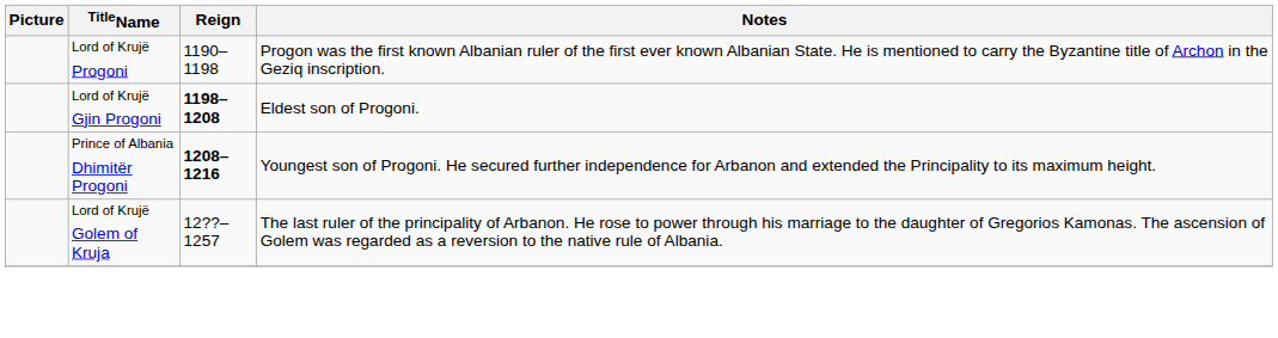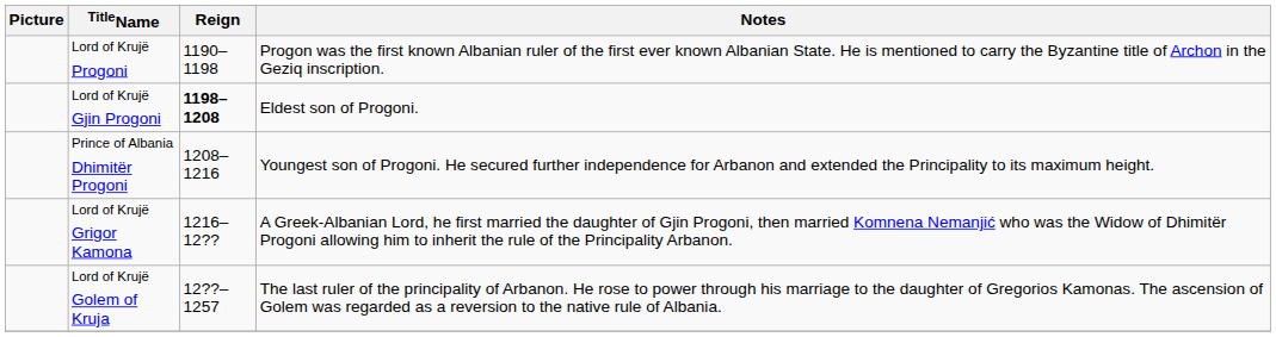Prince of Albania Dhimitër Progoni | Reign: bold -> normal
+ row: Lord of Krujë Grigor Kamona | 1216–12?? | A Greek-Albanian Lord, he first married the daughter of Gjin Progoni, then married Komnena Nemanjić who was the Widow of Dhimitër Progoni allowing him to inherit the rule of the Principality Arbanon.
